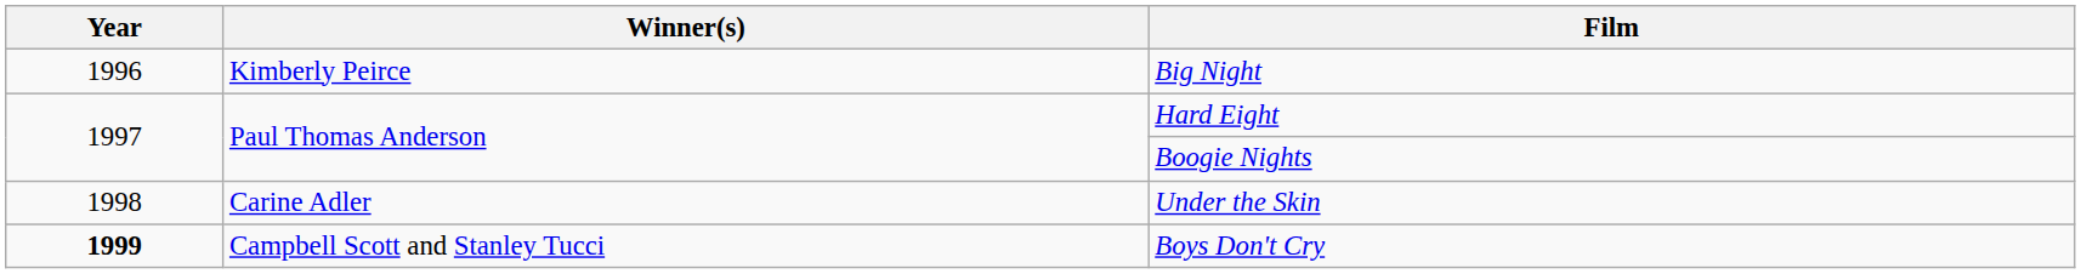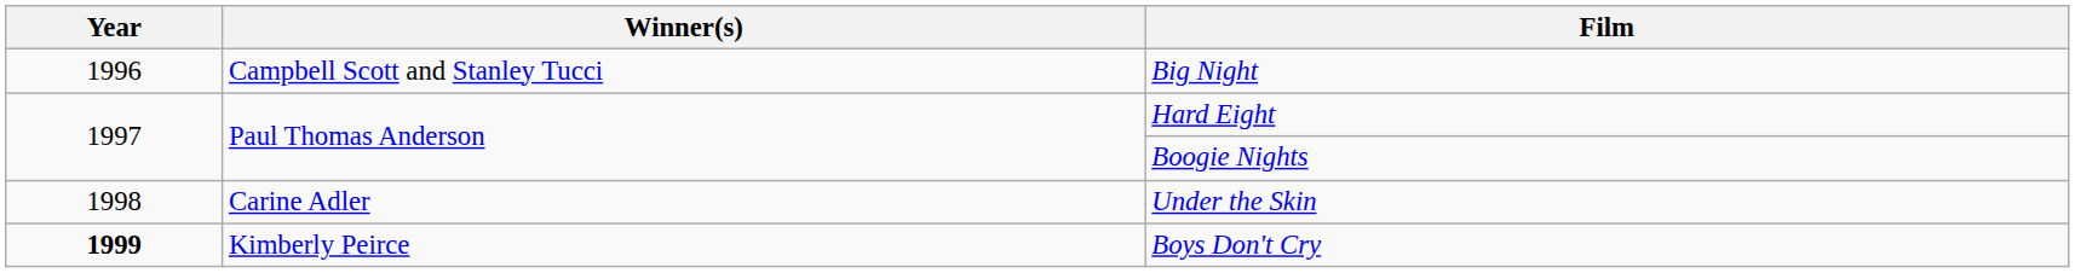Big Night | Winner(s): Kimberly Peirce -> Campbell Scott and Stanley Tucci
Boys Don't Cry | Winner(s): Campbell Scott and Stanley Tucci -> Kimberly Peirce
